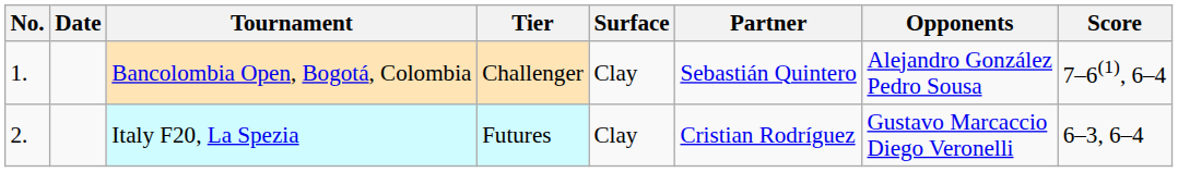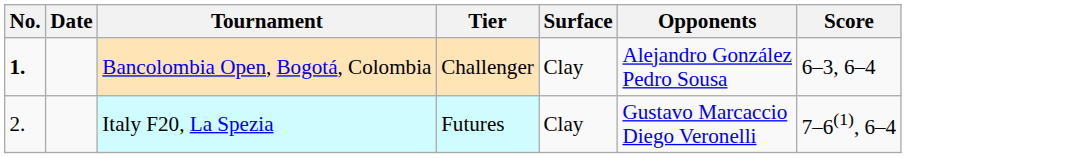- column: Partner | Sebastián Quintero | Cristian Rodríguez
Bancolombia Open, Bogotá, Colombia | No.: normal -> bold
Bancolombia Open, Bogotá, Colombia | Score: 7–6(1), 6–4 -> 6–3, 6–4
Italy F20, La Spezia | Score: 6–3, 6–4 -> 7–6(1), 6–4
